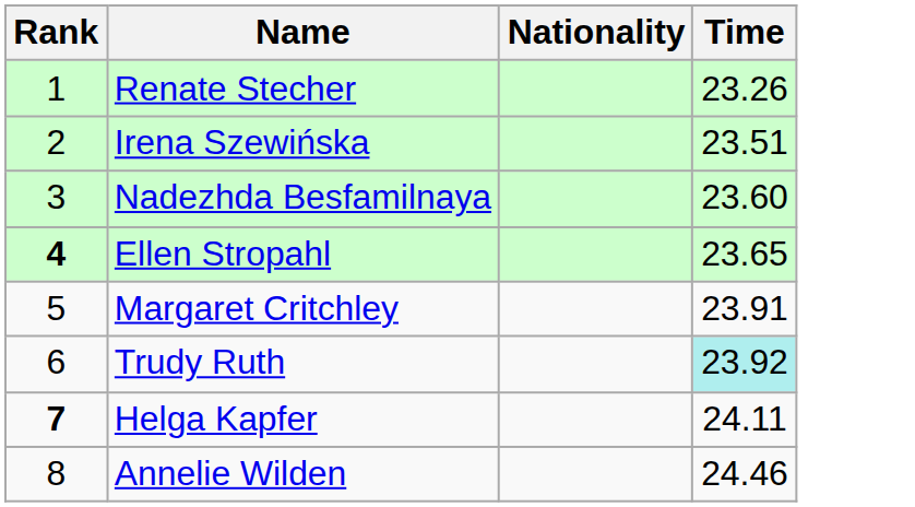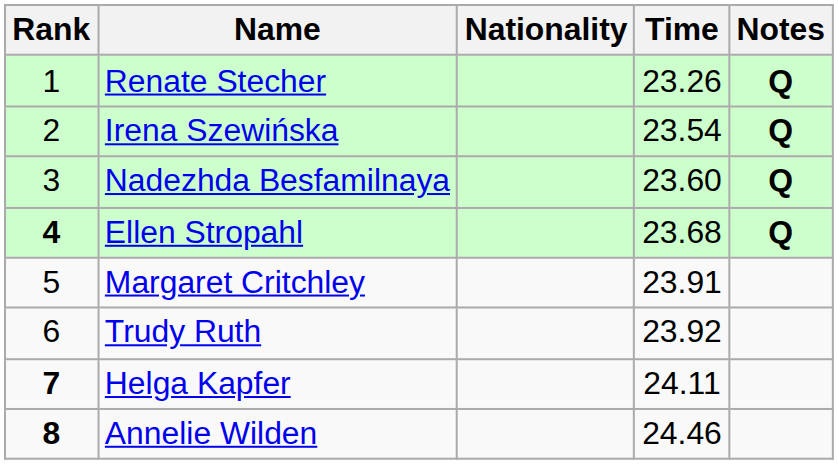+ column: Notes | Q | Q | Q | Q
Irena Szewińska | Time: 23.51 -> 23.54
Ellen Stropahl | Time: 23.65 -> 23.68
Trudy Ruth | Time: paleturquoise background -> no background
Annelie Wilden | Rank: normal -> bold
